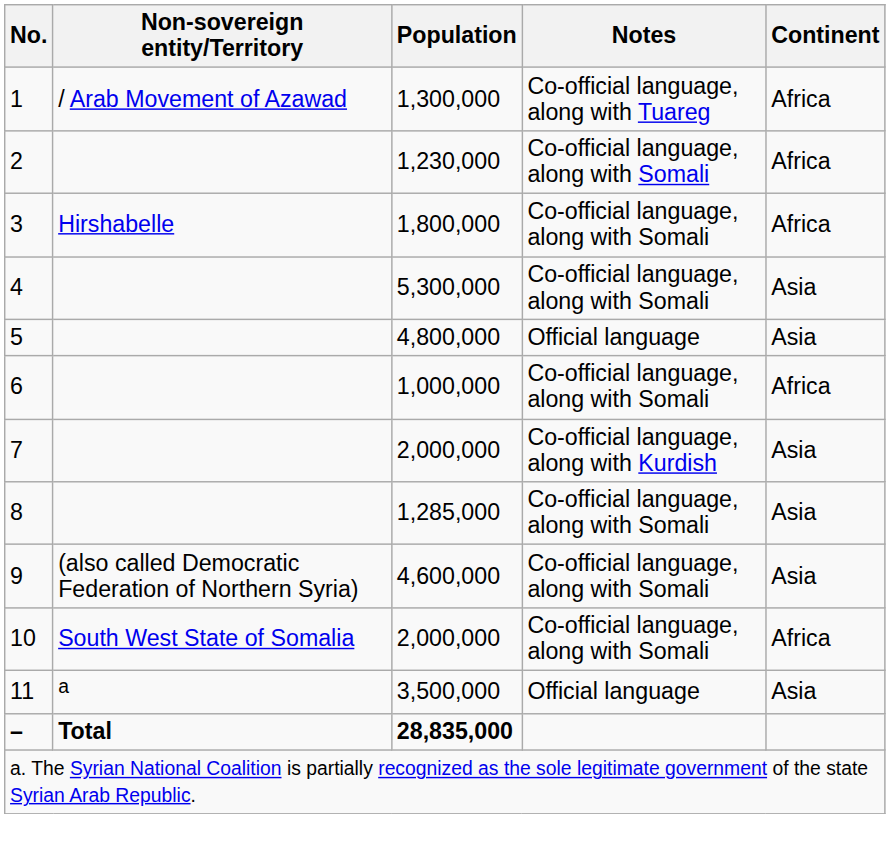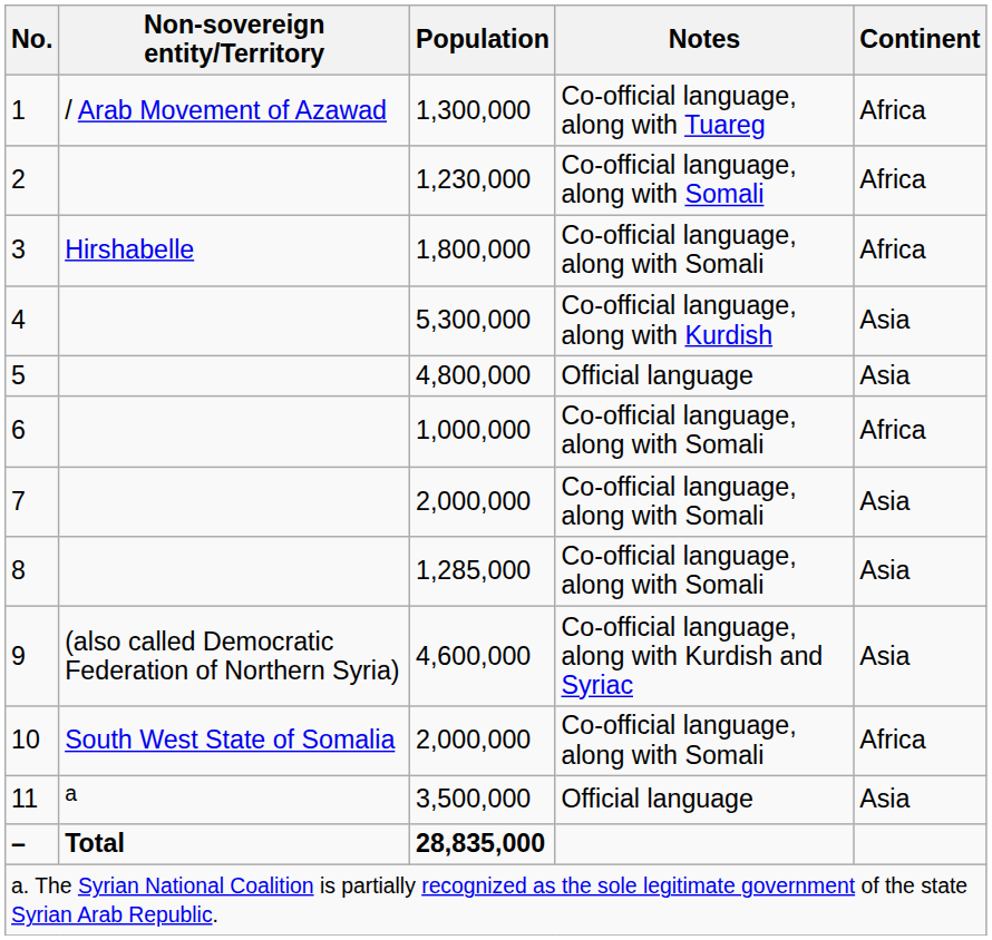4 | Notes: Co-official language, along with Somali -> Co-official language, along with Kurdish
7 | Notes: Co-official language, along with Kurdish -> Co-official language, along with Somali
9 | Notes: Co-official language, along with Somali -> Co-official language, along with Kurdish and Syriac
